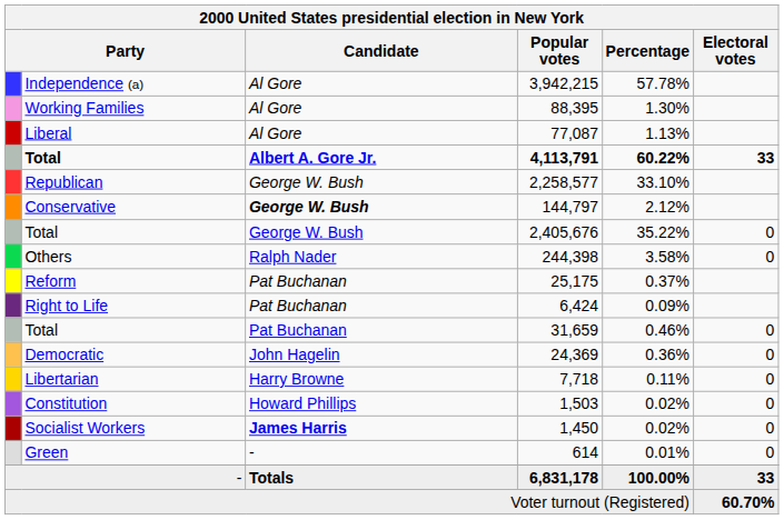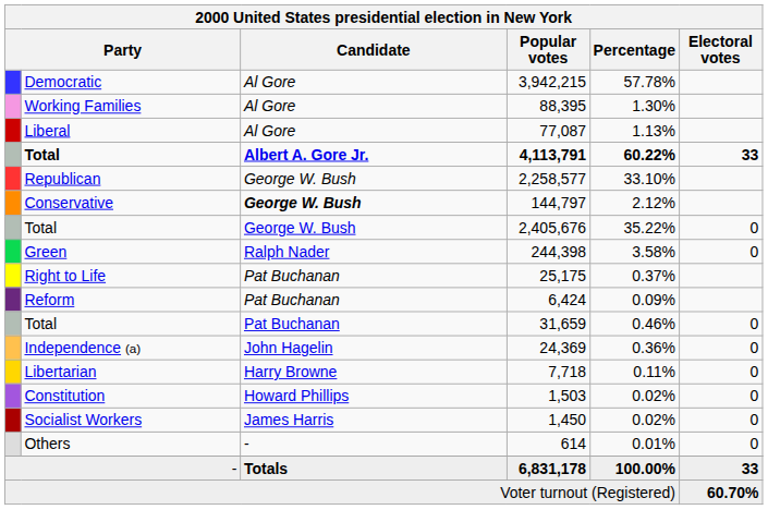3,942,215 | column 2: Independence (a) -> Democratic
244,398 | column 2: Others -> Green
25,175 | column 2: Reform -> Right to Life
6,424 | column 2: Right to Life -> Reform
24,369 | column 2: Democratic -> Independence (a)
1,450 | Candidate: bold -> normal
614 | column 2: Green -> Others
